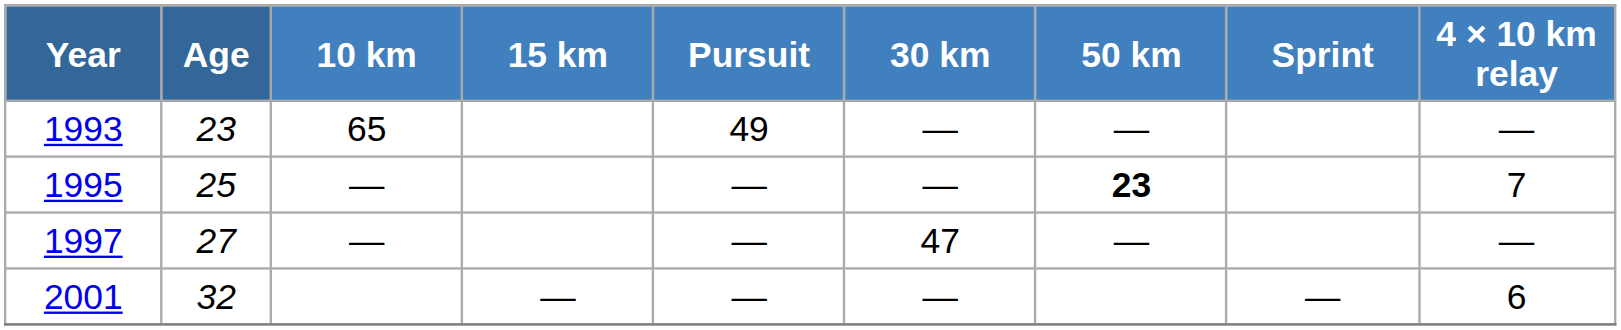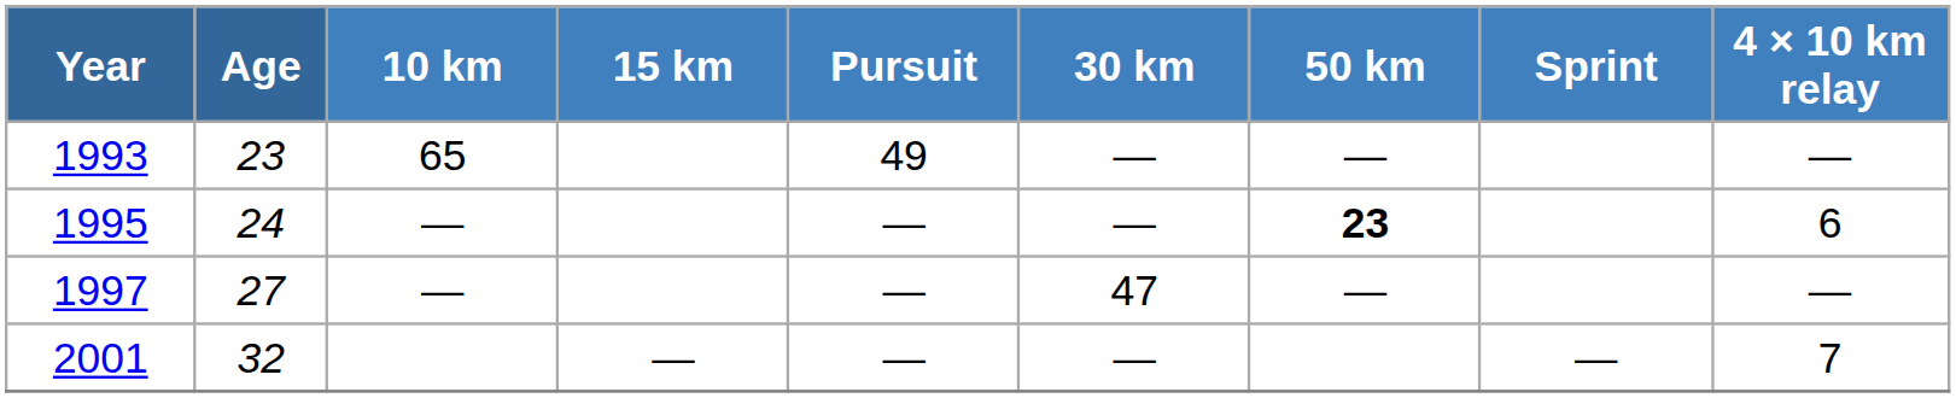1995 | Age: 25 -> 24
1995 | 4 × 10 km relay: 7 -> 6
2001 | 4 × 10 km relay: 6 -> 7
